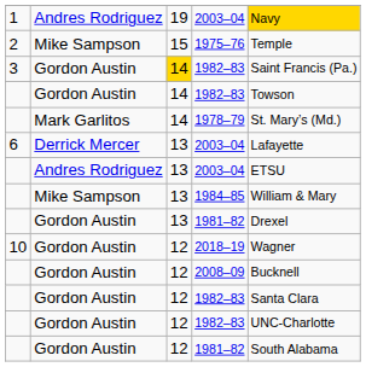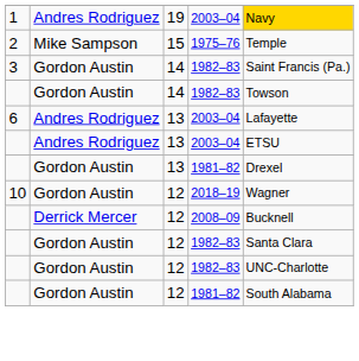3 / 1982–83 | column 3: gold background -> no background
- row: Mark Garlitos | 14 | 1978–79 | St. Mary’s (Md.)
6 / 2003–04 | column 2: Derrick Mercer -> Andres Rodriguez
- row: Mike Sampson | 13 | 1984–85 | William & Mary
2008–09 | column 2: Gordon Austin -> Derrick Mercer
